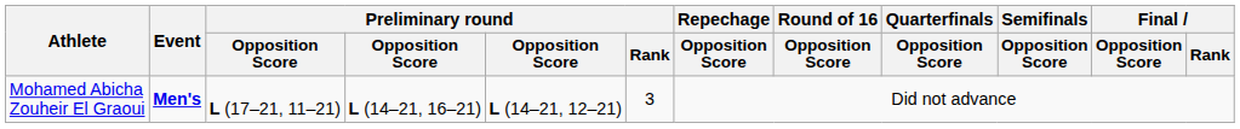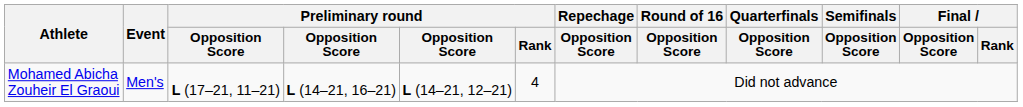Mohamed Abicha Zouheir El Graoui | Event: bold -> normal
Mohamed Abicha Zouheir El Graoui | Preliminary round / Rank: 3 -> 4
